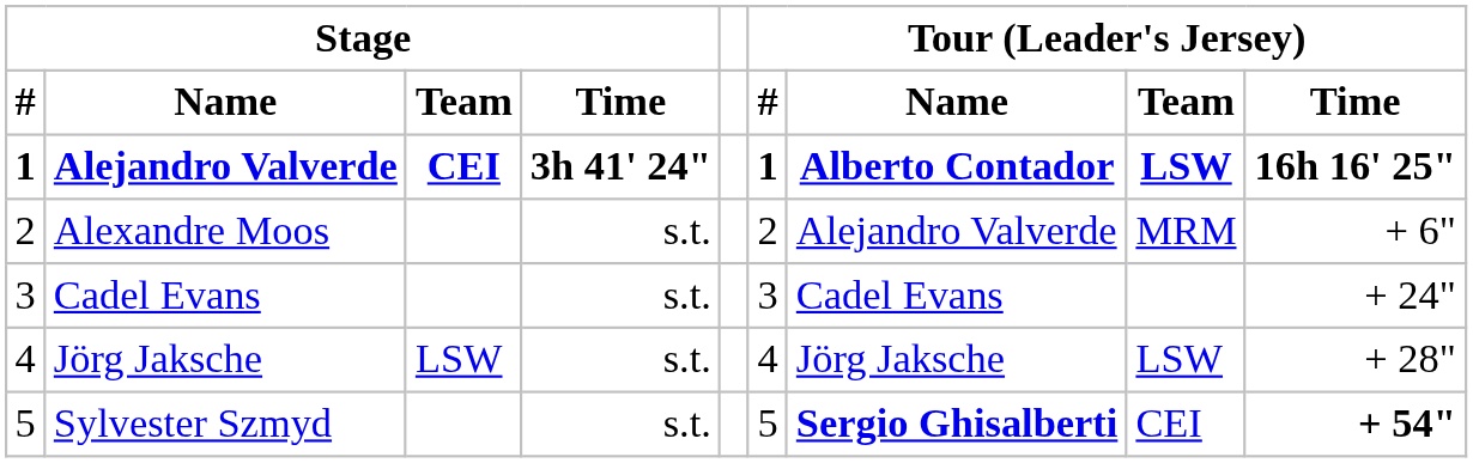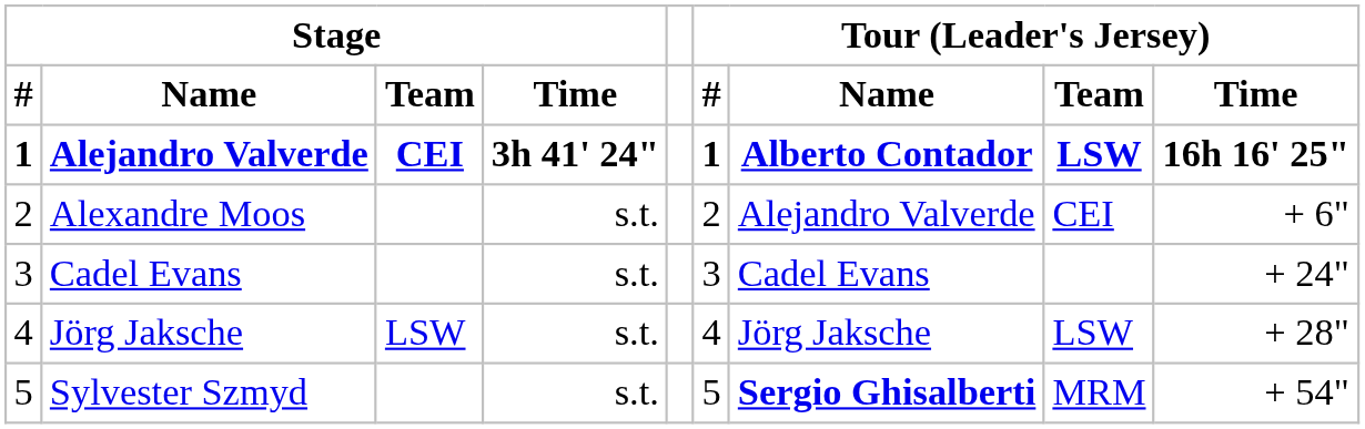Alexandre Moos | Tour (Leader's Jersey) / Team / LSW: MRM -> CEI
Sylvester Szmyd | Tour (Leader's Jersey) / Team / LSW: CEI -> MRM
Sylvester Szmyd | Tour (Leader's Jersey) / Time / 16h 16' 25": bold -> normal
